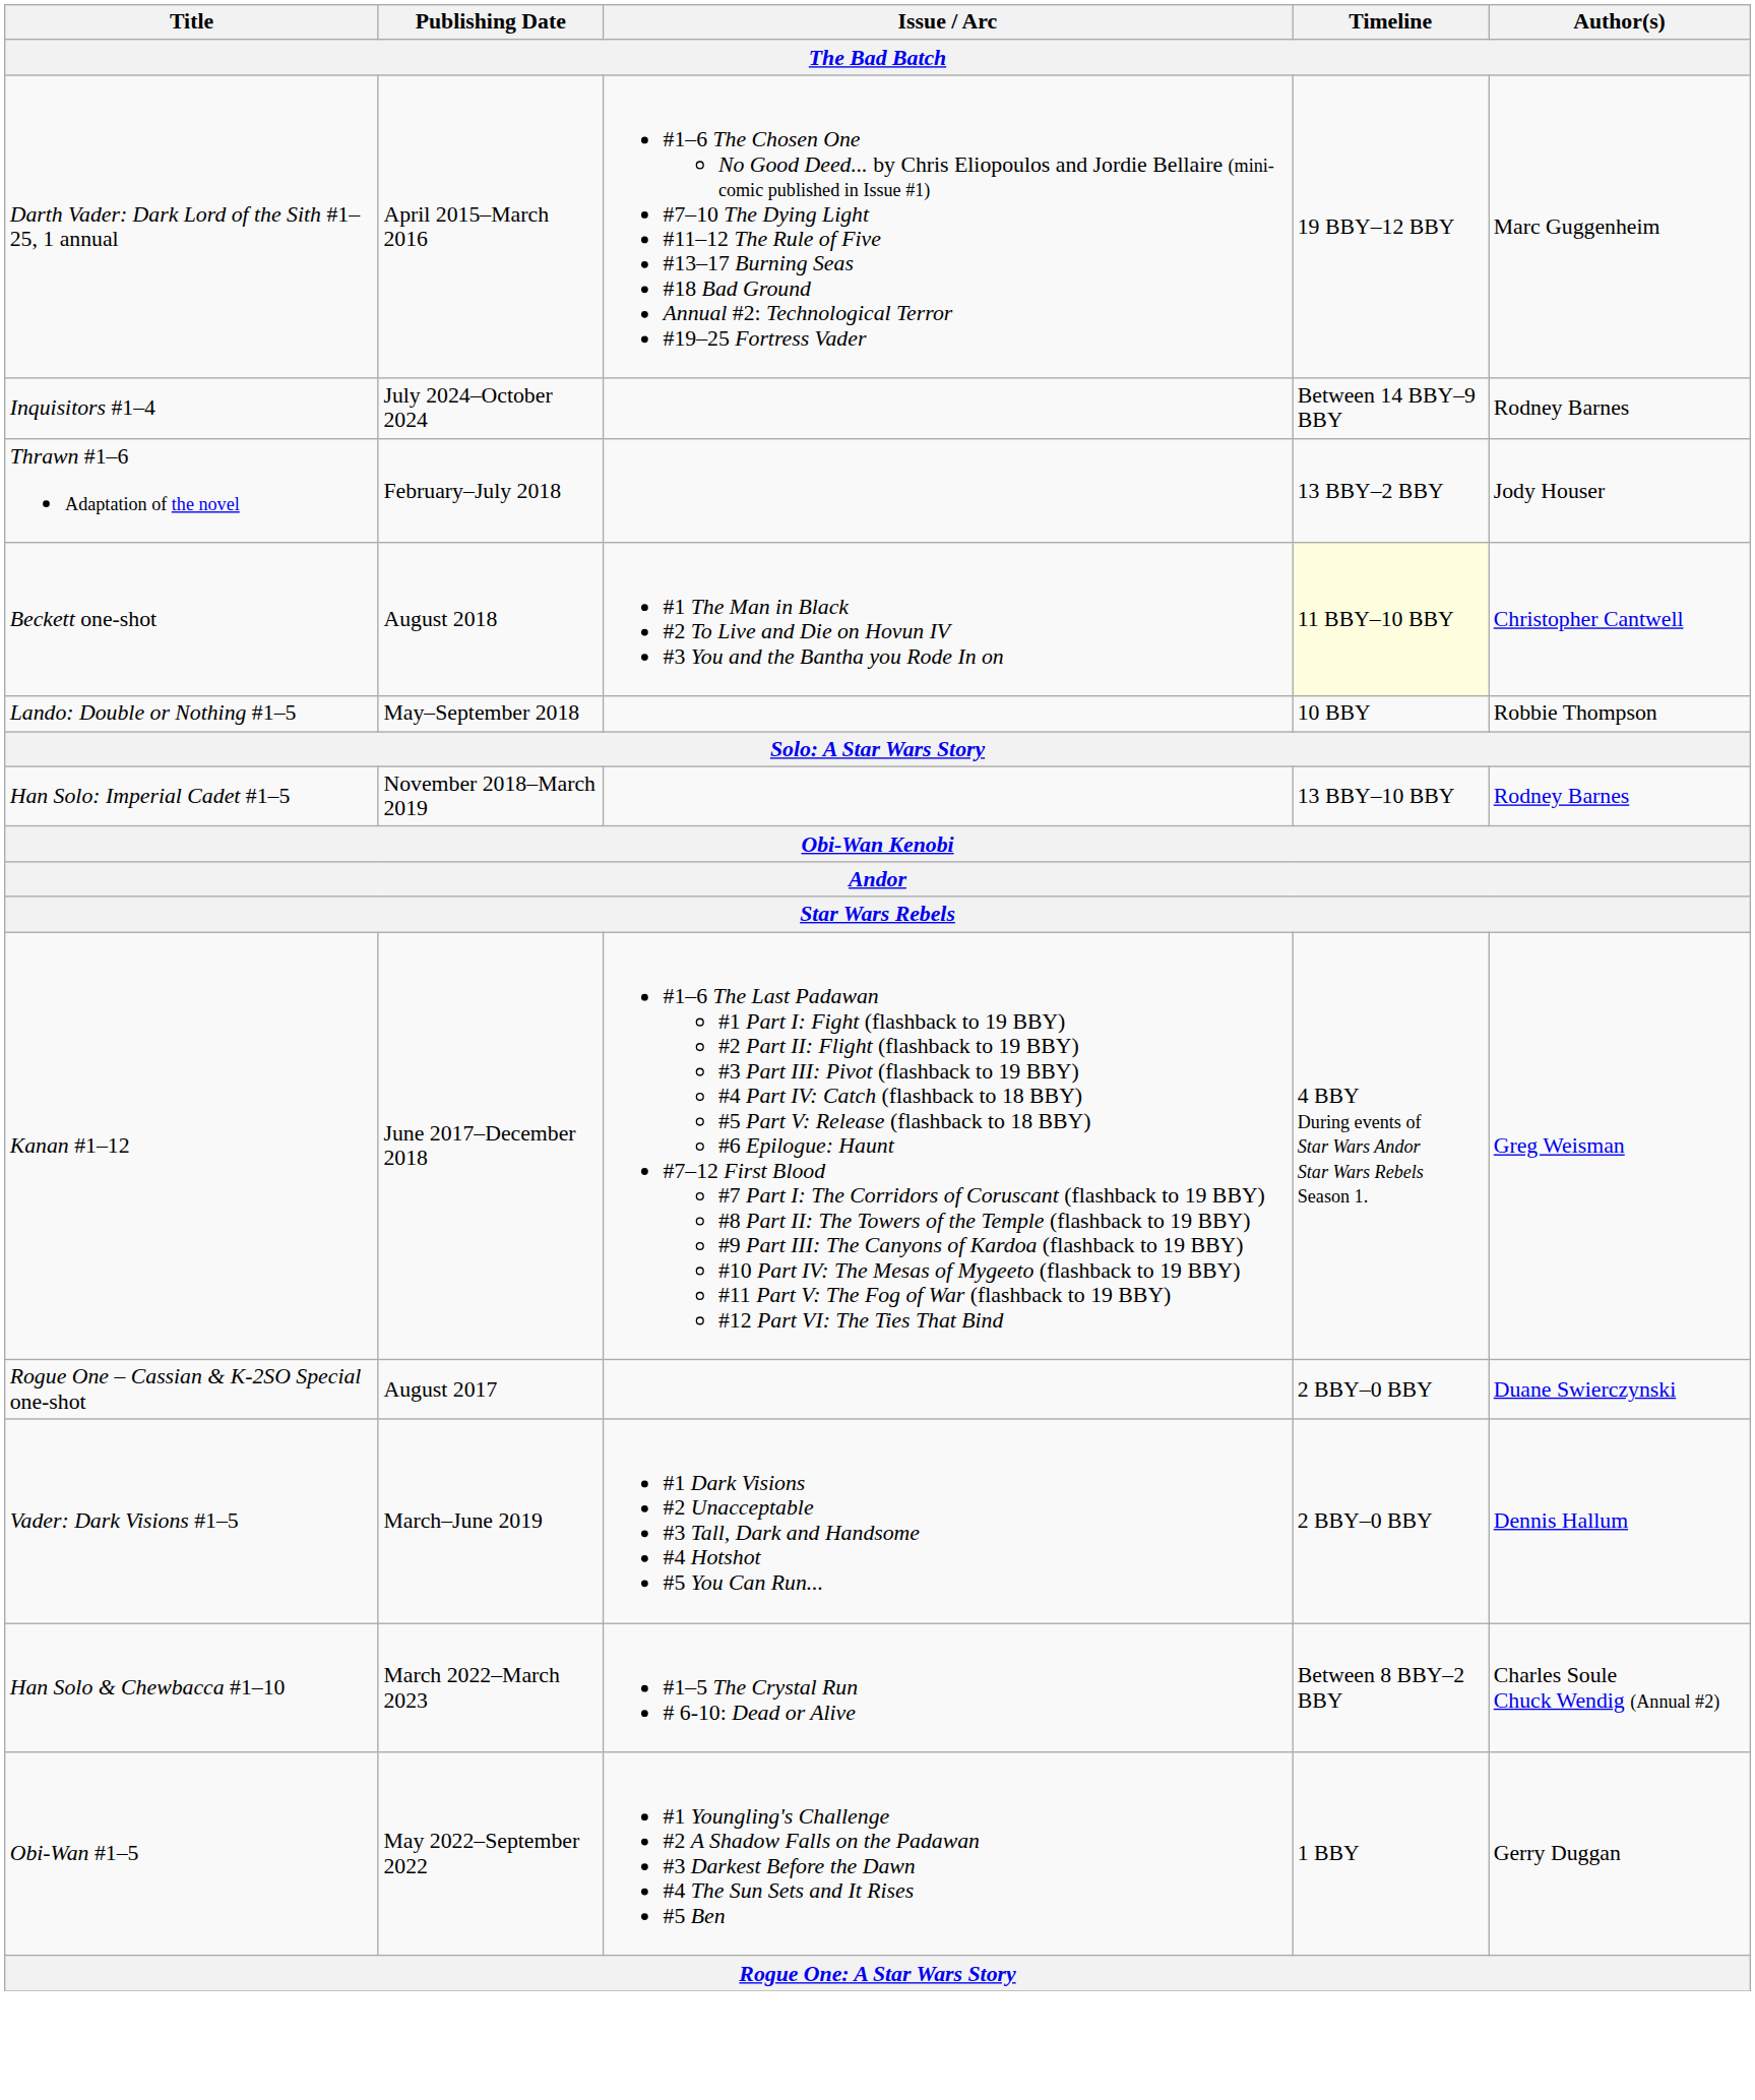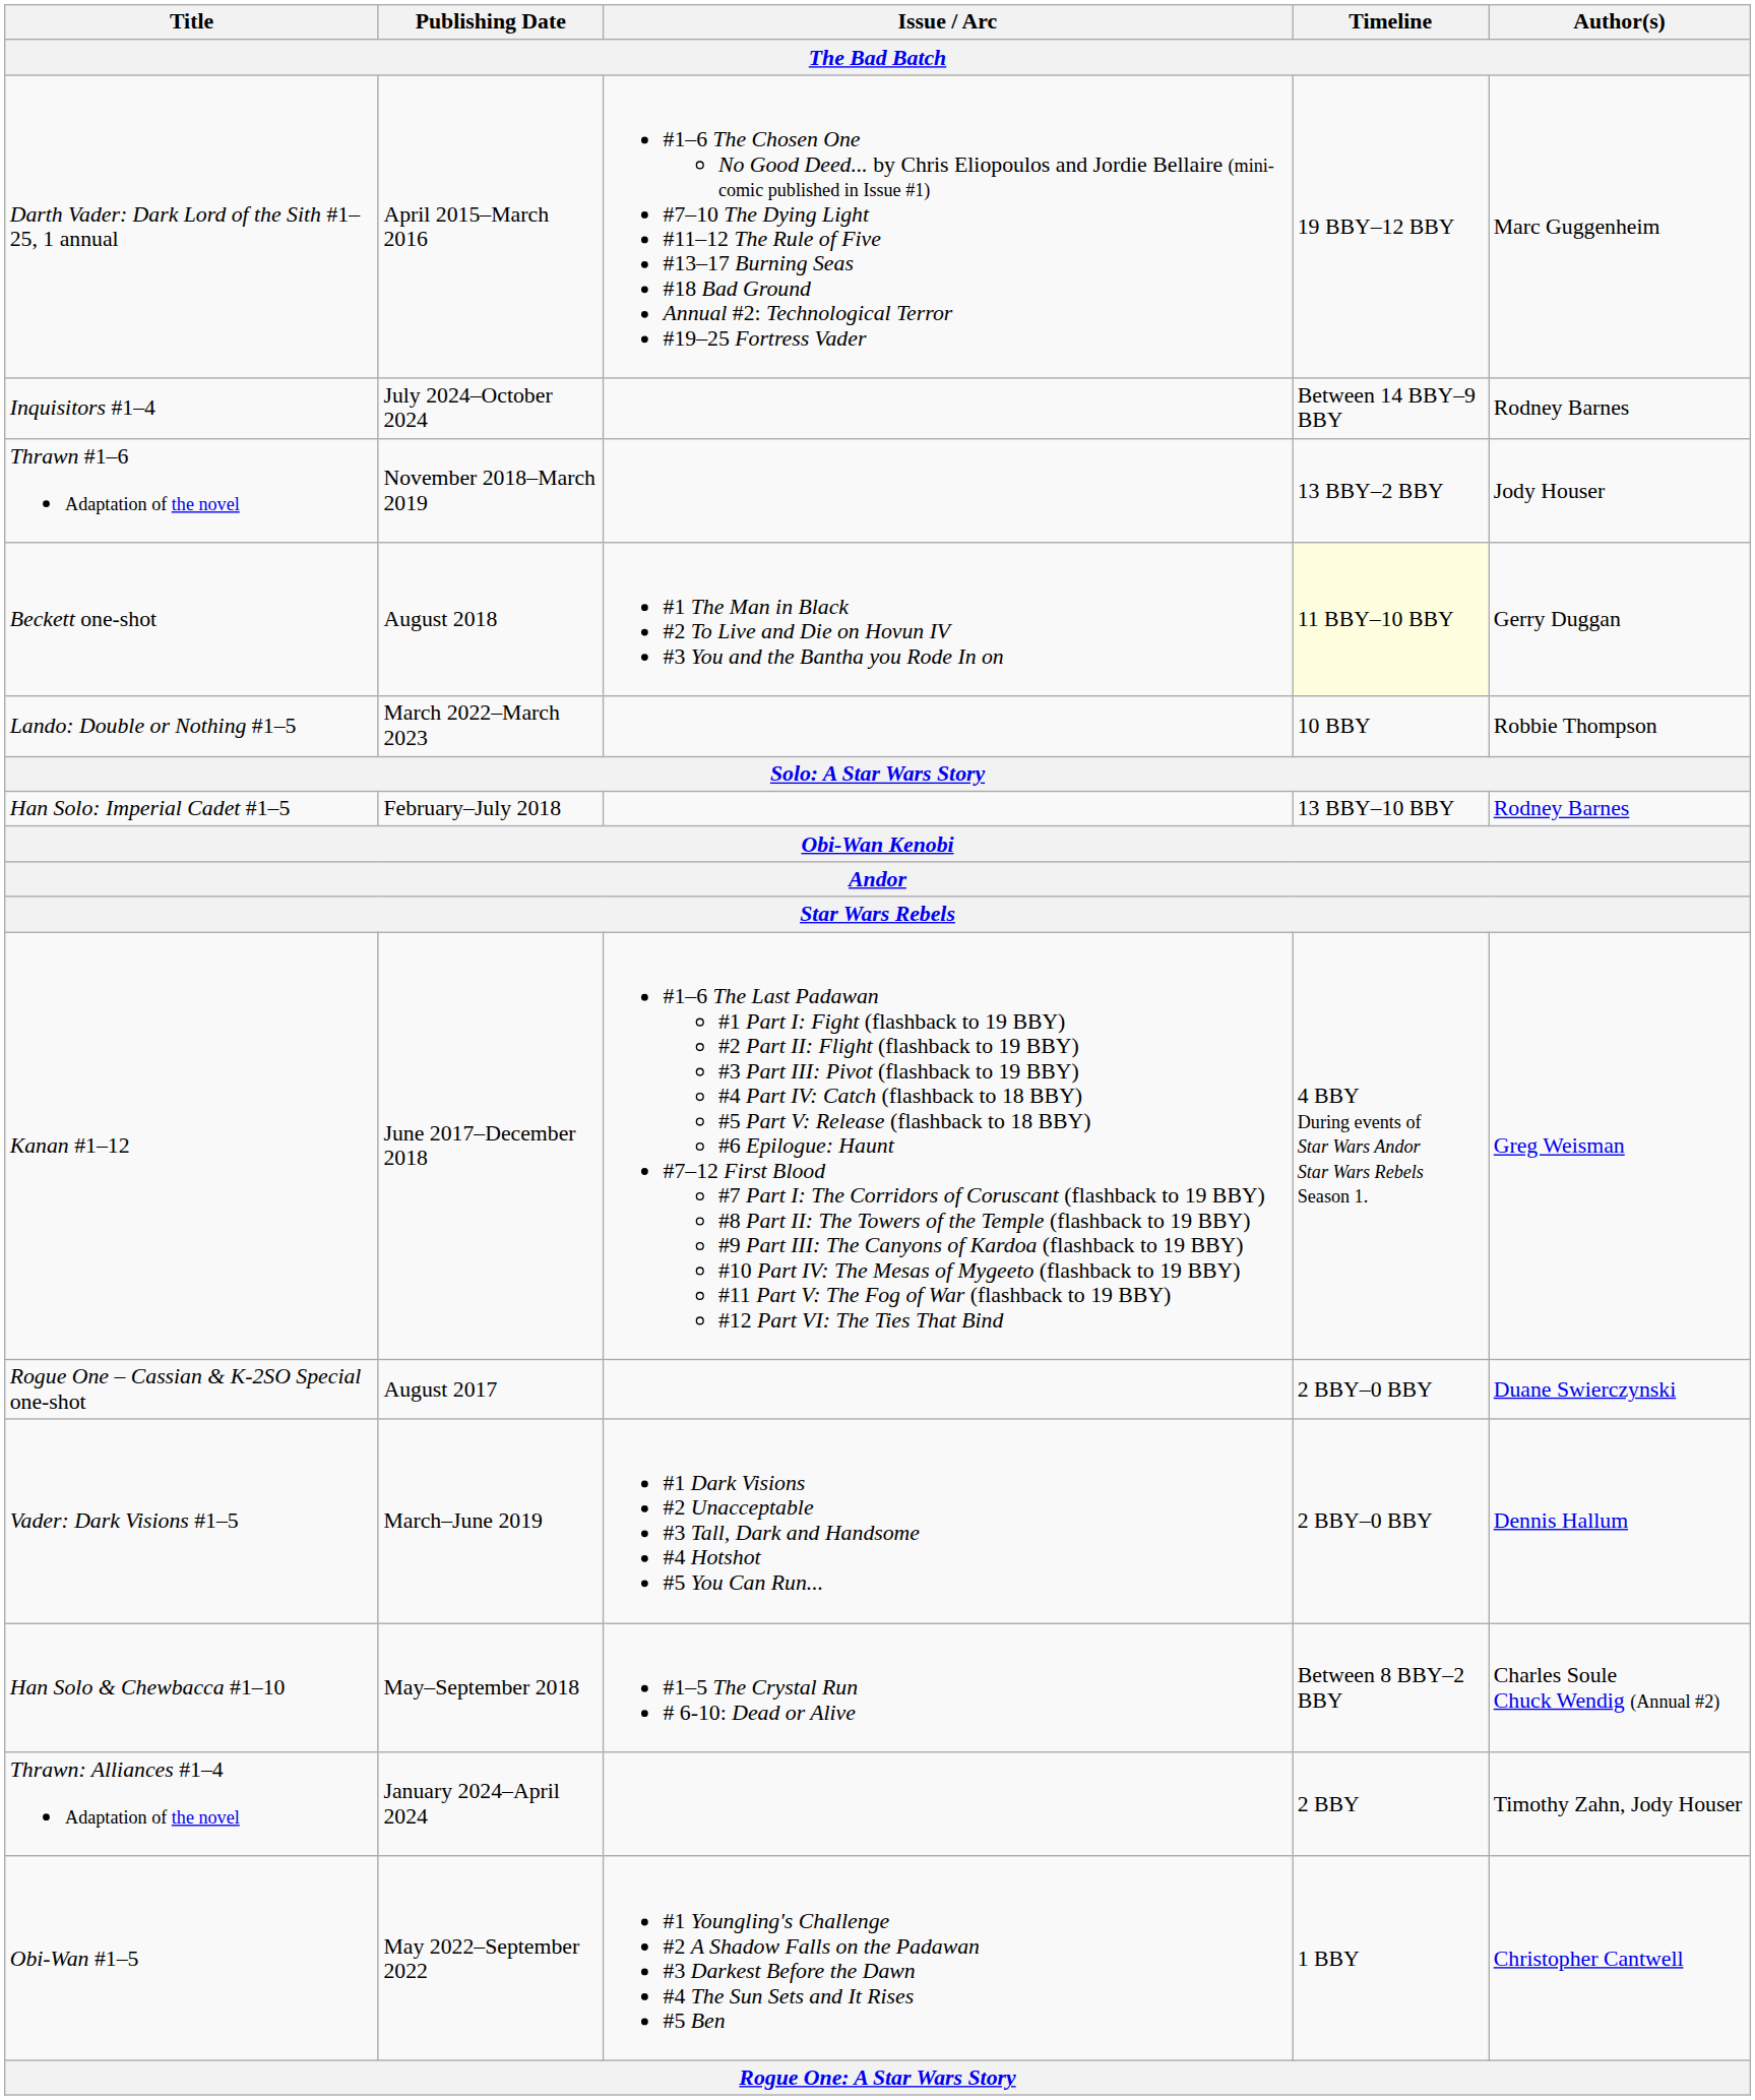Thrawn #1–6 Adaptation of the novel | Publishing Date: February–July 2018 -> November 2018–March 2019
Beckett one-shot | Author(s): Christopher Cantwell -> Gerry Duggan
Lando: Double or Nothing #1–5 | Publishing Date: May–September 2018 -> March 2022–March 2023
Han Solo: Imperial Cadet #1–5 | Publishing Date: November 2018–March 2019 -> February–July 2018
Han Solo & Chewbacca #1–10 | Publishing Date: March 2022–March 2023 -> May–September 2018
+ row: Thrawn: Alliances #1–4 Adaptation of the novel | January 2024–April 2024 | 2 BBY | Timothy Zahn, Jody Houser
Obi-Wan #1–5 | Author(s): Gerry Duggan -> Christopher Cantwell
